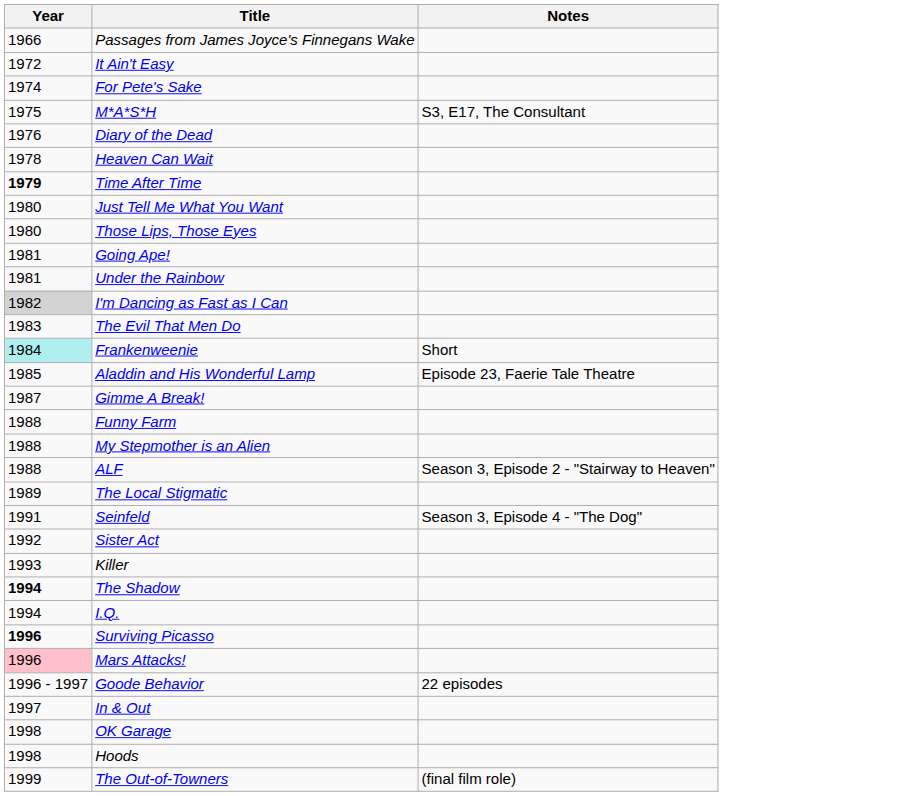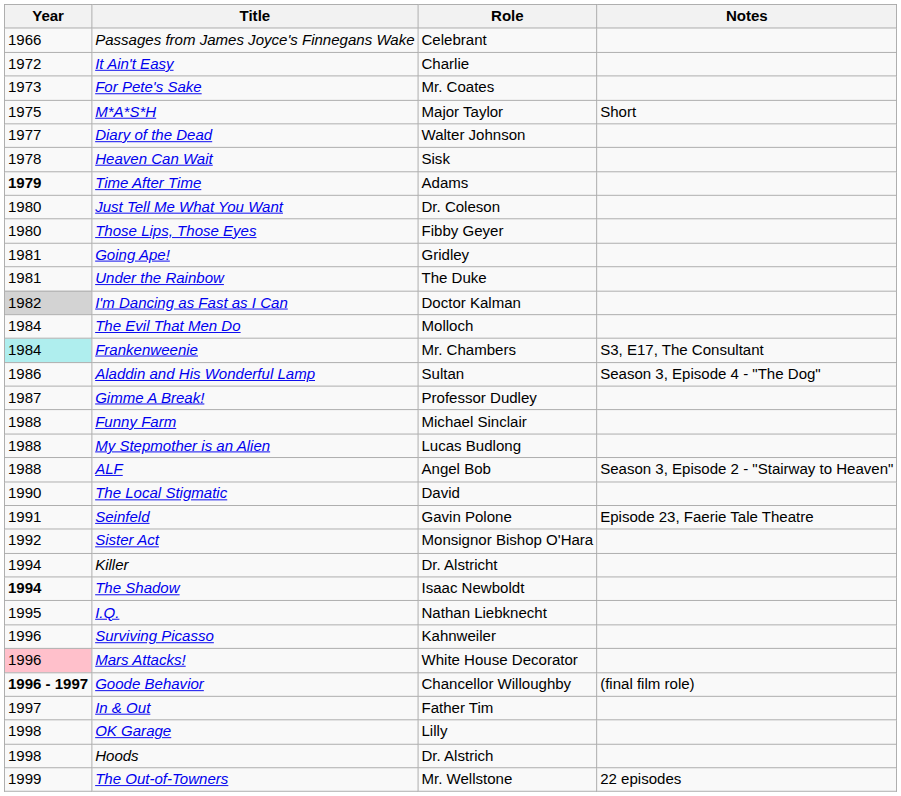+ column: Role | Celebrant | Charlie | Mr. Coates | Major Taylor | Walter Johnson | Sisk | Adams | Dr. Coleson | Fibby Geyer | Gridley | The Duke | Doctor Kalman | Molloch | Mr. Chambers | Sultan | Professor Dudley | Michael Sinclair | Lucas Budlong | Angel Bob | David | Gavin Polone | Monsignor Bishop O'Hara | Dr. Alstricht | Isaac Newboldt | Nathan Liebknecht | Kahnweiler | White House Decorator | Chancellor Willoughby | Father Tim | Lilly | Dr. Alstrich | Mr. Wellstone
For Pete's Sake | Year: 1974 -> 1973
M*A*S*H | Notes: S3, E17, The Consultant -> Short
Diary of the Dead | Year: 1976 -> 1977
The Evil That Men Do | Year: 1983 -> 1984
Frankenweenie | Notes: Short -> S3, E17, The Consultant
Aladdin and His Wonderful Lamp | Year: 1985 -> 1986
Aladdin and His Wonderful Lamp | Notes: Episode 23, Faerie Tale Theatre -> Season 3, Episode 4 - "The Dog"
The Local Stigmatic | Year: 1989 -> 1990
Seinfeld | Notes: Season 3, Episode 4 - "The Dog" -> Episode 23, Faerie Tale Theatre
Killer | Year: 1993 -> 1994
I.Q. | Year: 1994 -> 1995
Surviving Picasso | Year: bold -> normal
Goode Behavior | Year: normal -> bold
Goode Behavior | Notes: 22 episodes -> (final film role)
The Out-of-Towners | Notes: (final film role) -> 22 episodes
